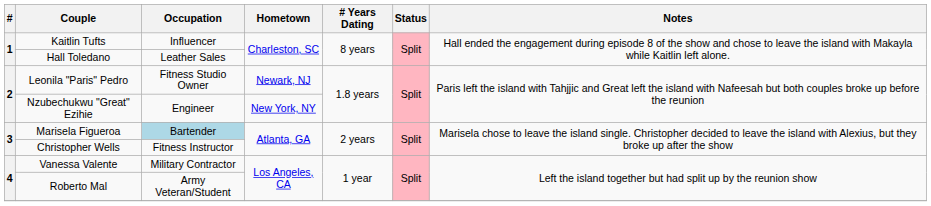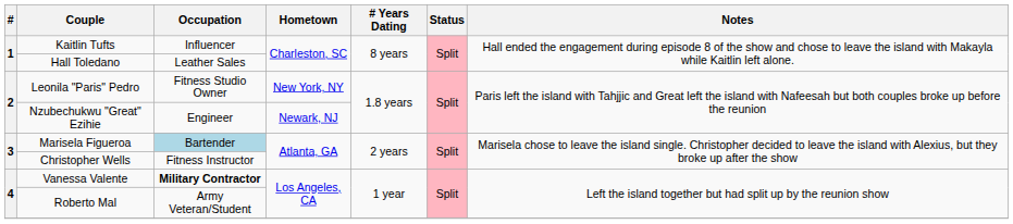Leonila "Paris" Pedro | Hometown: Newark, NJ -> New York, NY
Nzubechukwu "Great" Ezihie | Hometown: New York, NY -> Newark, NJ
Vanessa Valente | Occupation: normal -> bold
